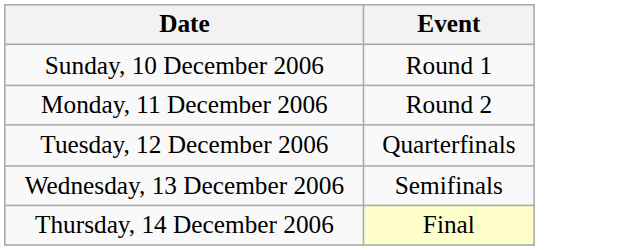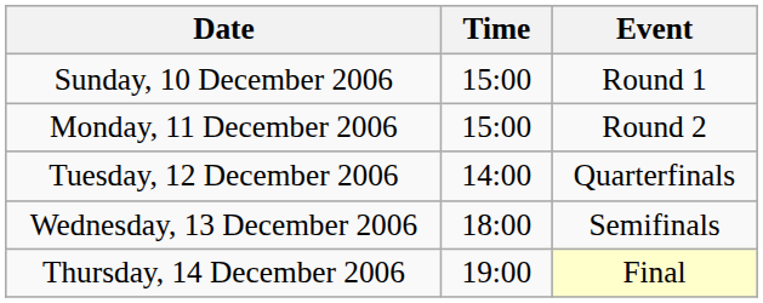+ column: Time | 15:00 | 15:00 | 14:00 | 18:00 | 19:00
